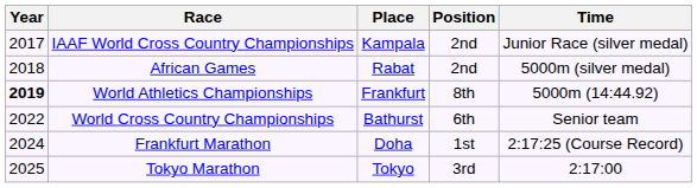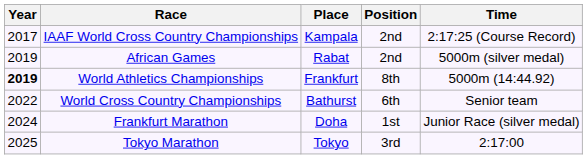IAAF World Cross Country Championships | Time: Junior Race (silver medal) -> 2:17:25 (Course Record)
African Games | Year: 2018 -> 2019
Frankfurt Marathon | Time: 2:17:25 (Course Record) -> Junior Race (silver medal)
